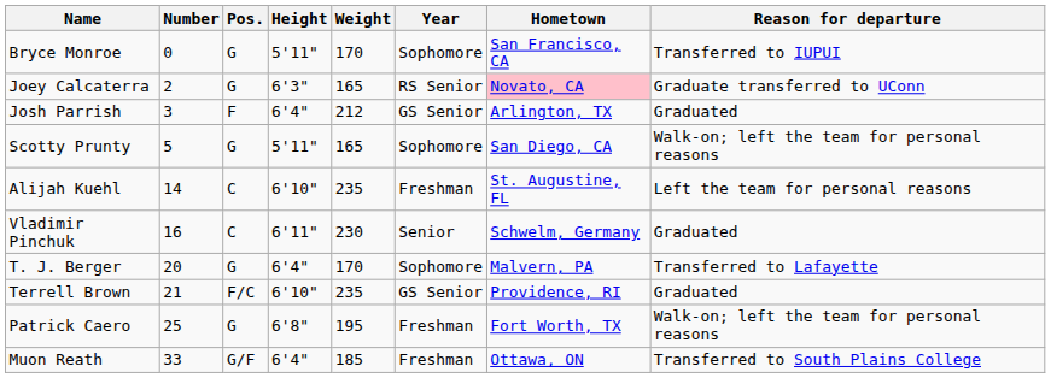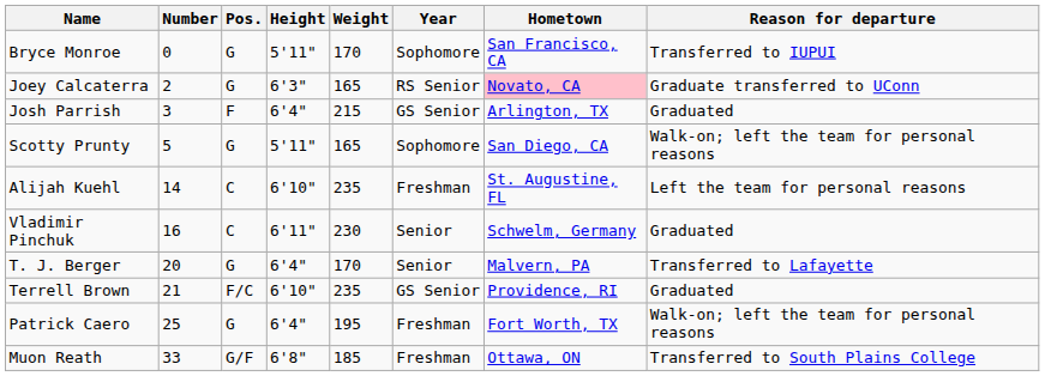Josh Parrish | Weight: 212 -> 215
T. J. Berger | Year: Sophomore -> Senior
Patrick Caero | Height: 6'8" -> 6'4"
Muon Reath | Height: 6'4" -> 6'8"
